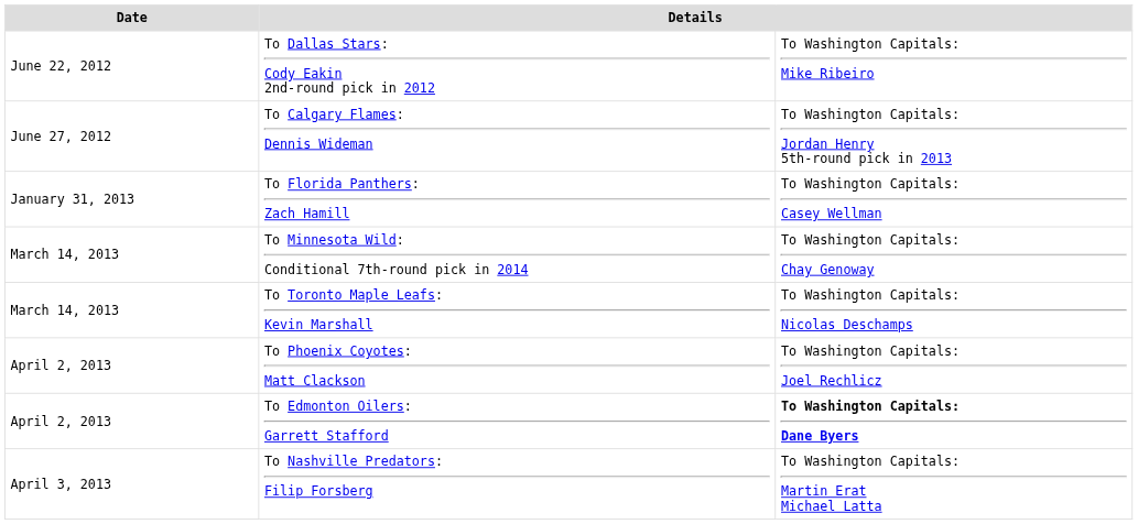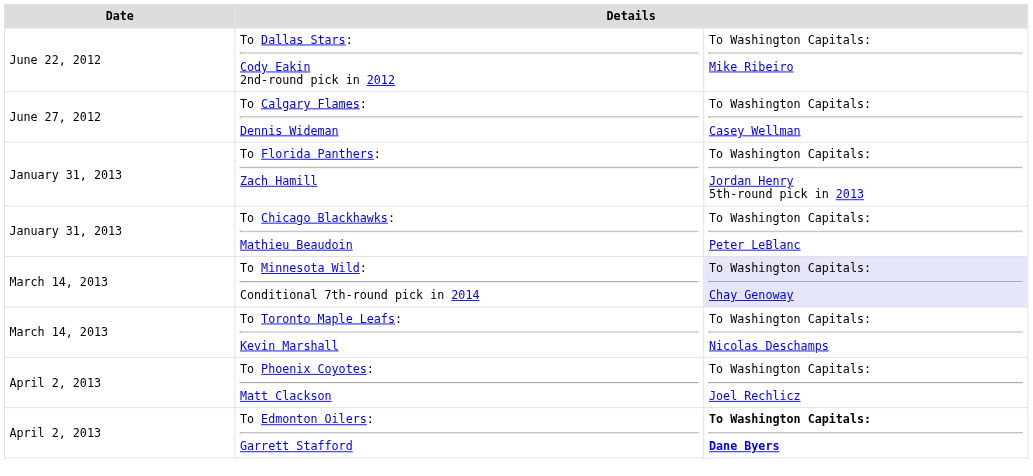To Calgary Flames: Dennis Wideman | column 3: To Washington Capitals: Jordan Henry 5th-round pick in 2013 -> To Washington Capitals: Casey Wellman
To Florida Panthers: Zach Hamill | column 3: To Washington Capitals: Casey Wellman -> To Washington Capitals: Jordan Henry 5th-round pick in 2013
+ row: January 31, 2013 | To Chicago Blackhawks: Mathieu Beaudoin | To Washington Capitals: Peter LeBlanc
To Minnesota Wild: Conditional 7th-round pick in 2014 | column 3: no background -> lavender background
- row: April 3, 2013 | To Nashville Predators: Filip Forsberg | To Washington Capitals: Martin Erat Michael Latta
